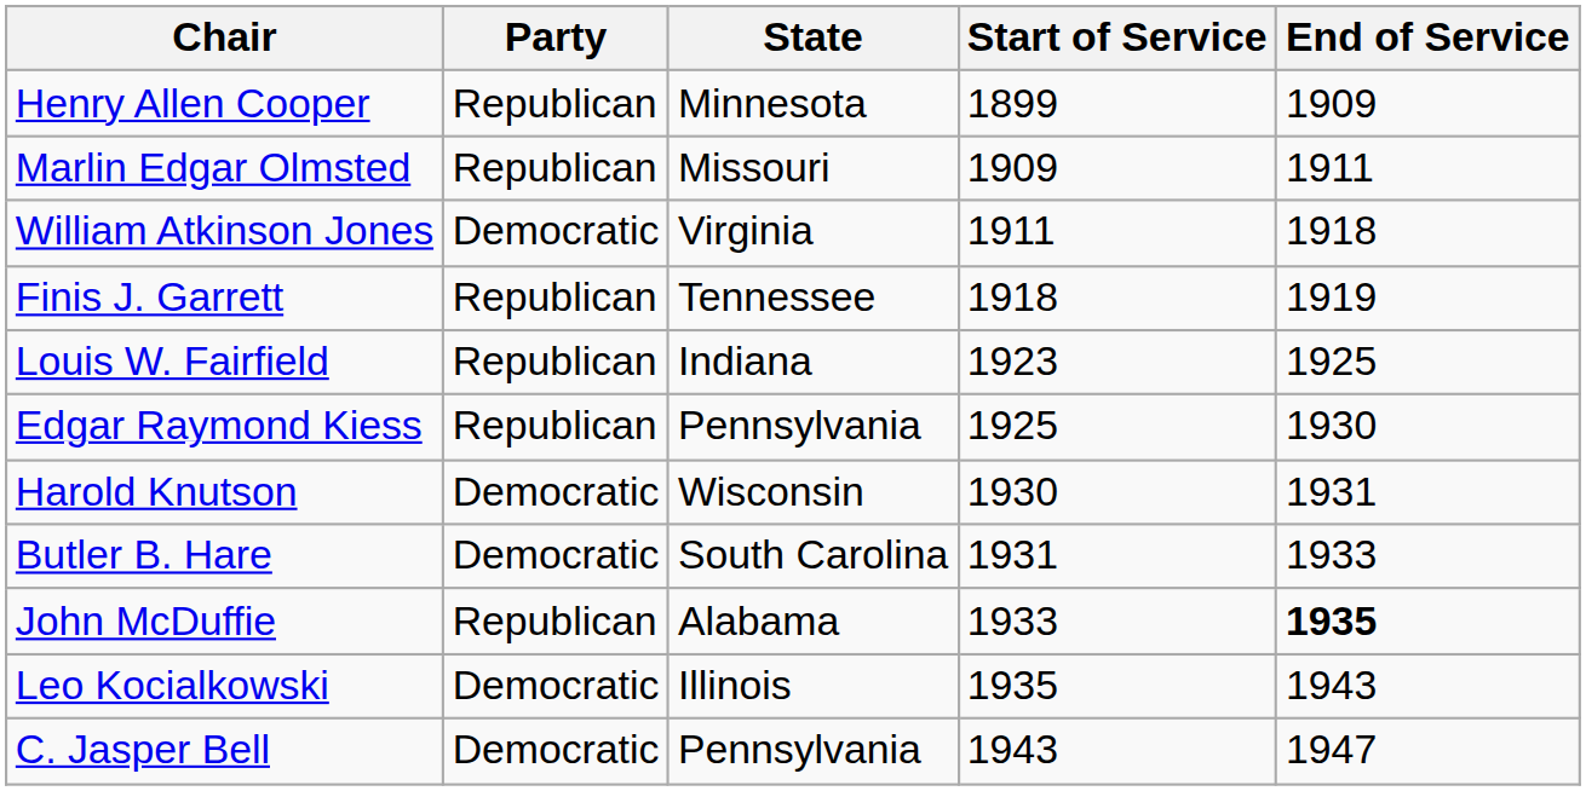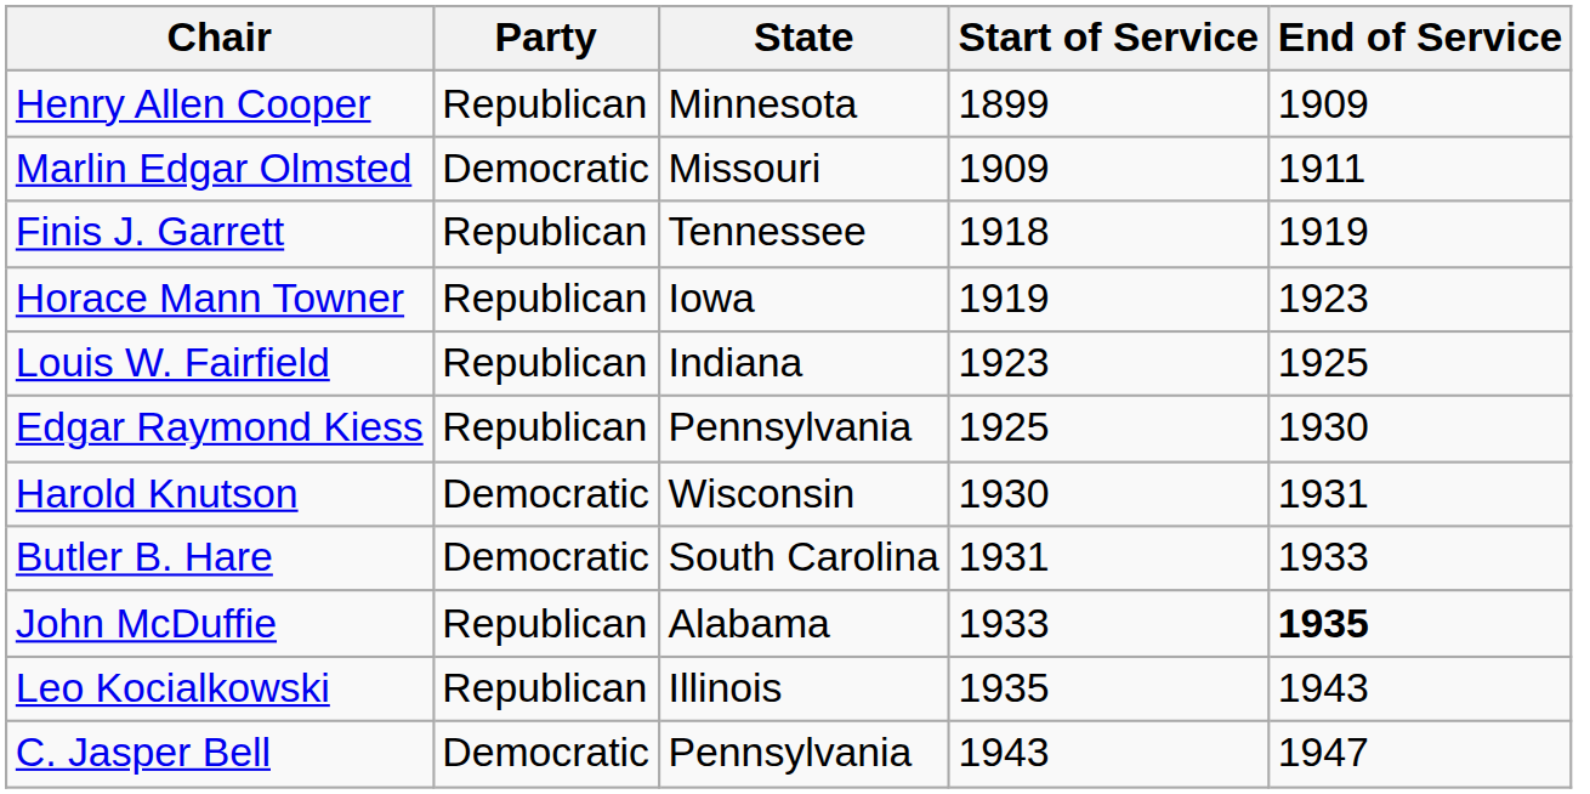Marlin Edgar Olmsted | Party: Republican -> Democratic
- row: William Atkinson Jones | Democratic | Virginia | 1911 | 1918
+ row: Horace Mann Towner | Republican | Iowa | 1919 | 1923
Leo Kocialkowski | Party: Democratic -> Republican
